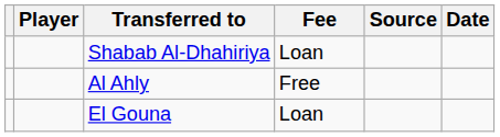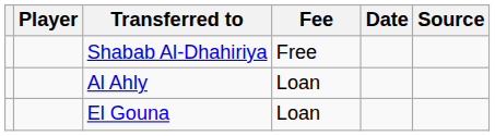columns swapped: Date <-> Source
Shabab Al-Dhahiriya | Fee: Loan -> Free
Al Ahly | Fee: Free -> Loan
